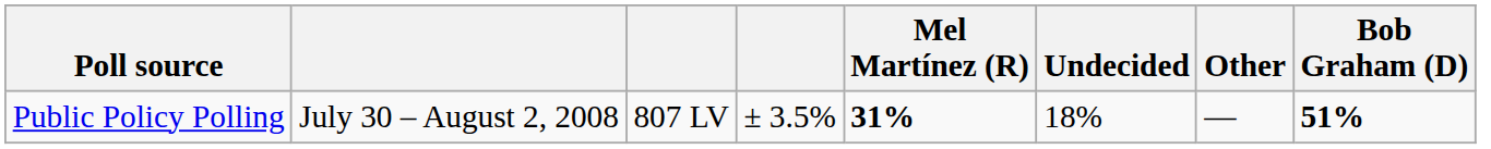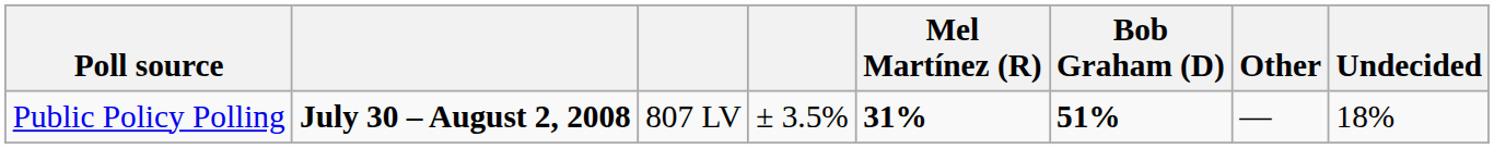columns swapped: Bob Graham (D) <-> Undecided
Public Policy Polling | column 2: normal -> bold
